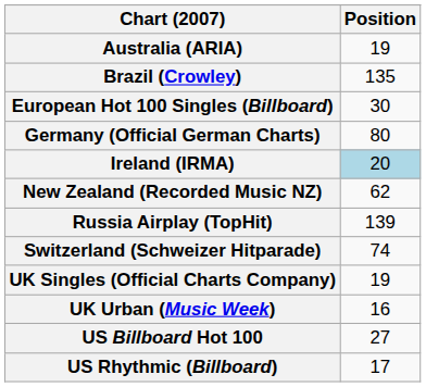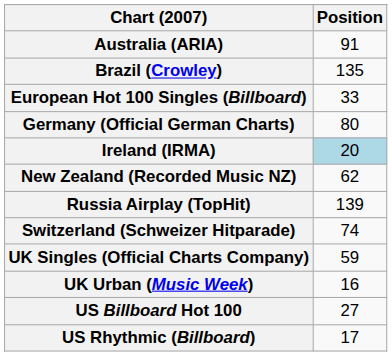Australia (ARIA) | Position: 19 -> 91
European Hot 100 Singles (Billboard) | Position: 30 -> 33
UK Singles (Official Charts Company) | Position: 19 -> 59
